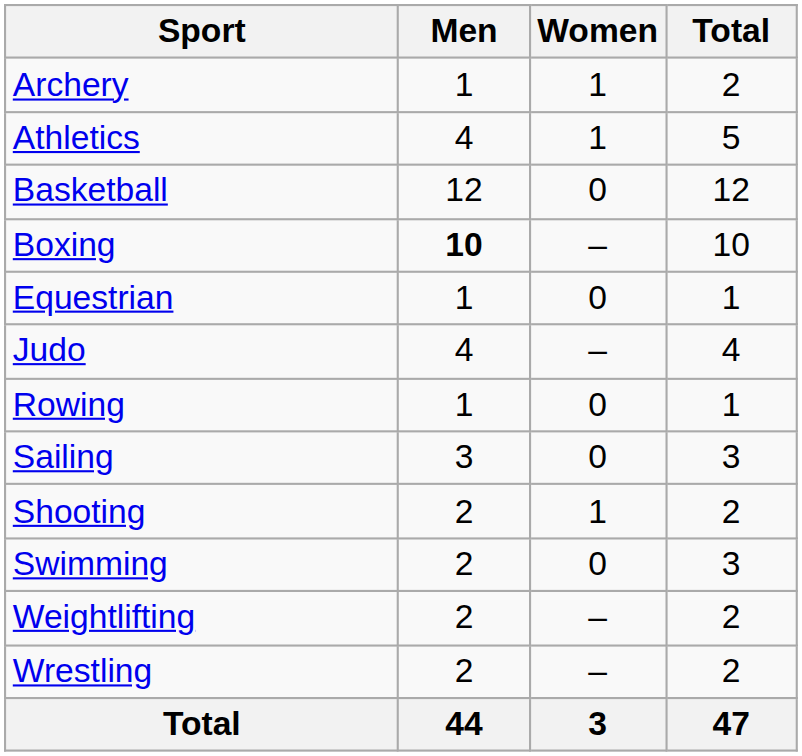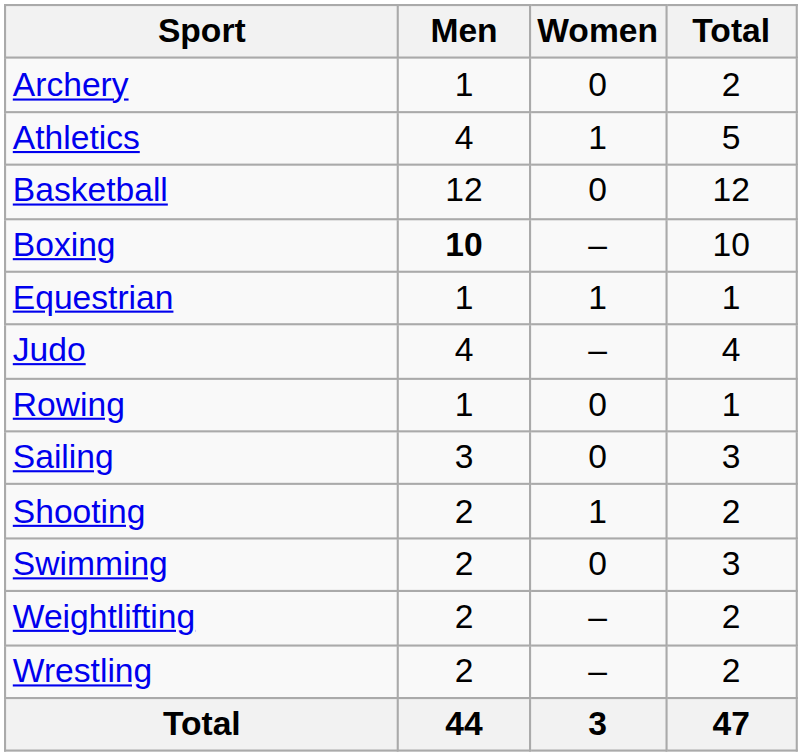Archery | Women: 1 -> 0
Equestrian | Women: 0 -> 1
